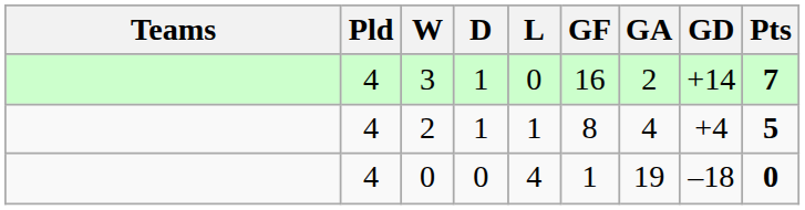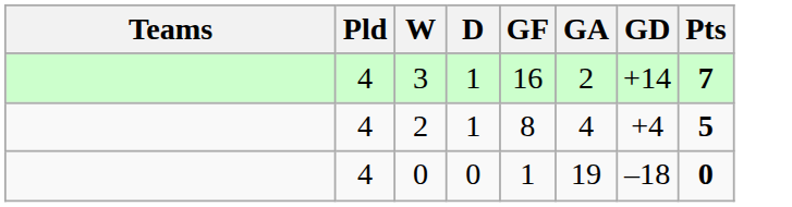- column: L | 0 | 1 | 4
